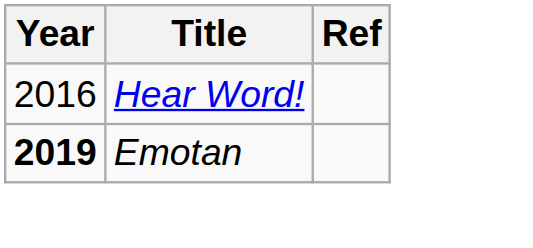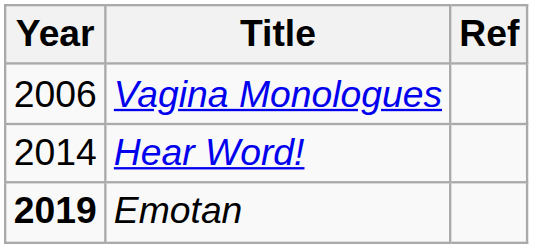+ row: 2006 | Vagina Monologues
Hear Word! | Year: 2016 -> 2014
